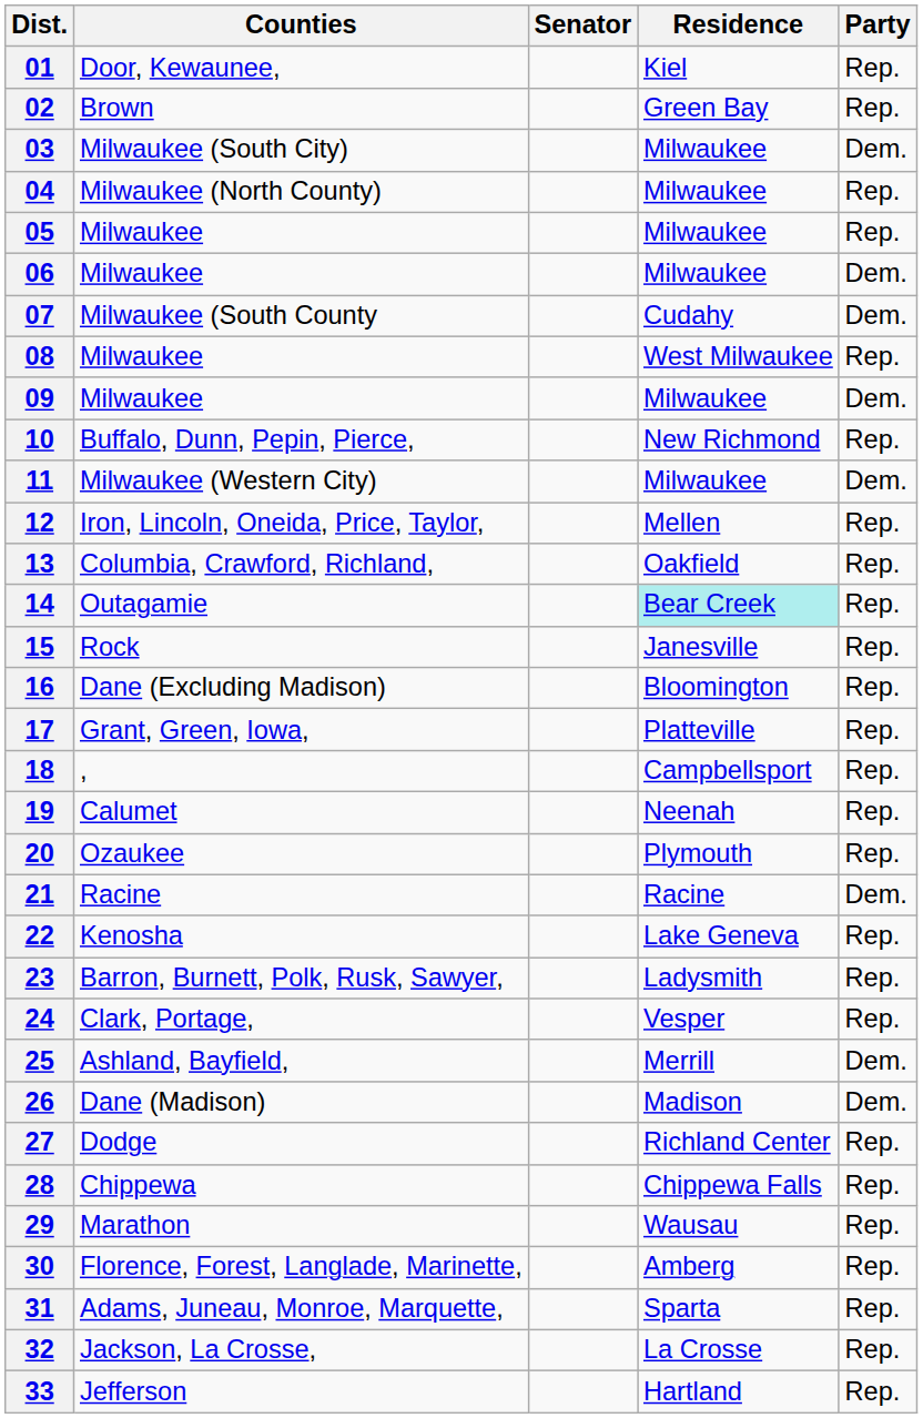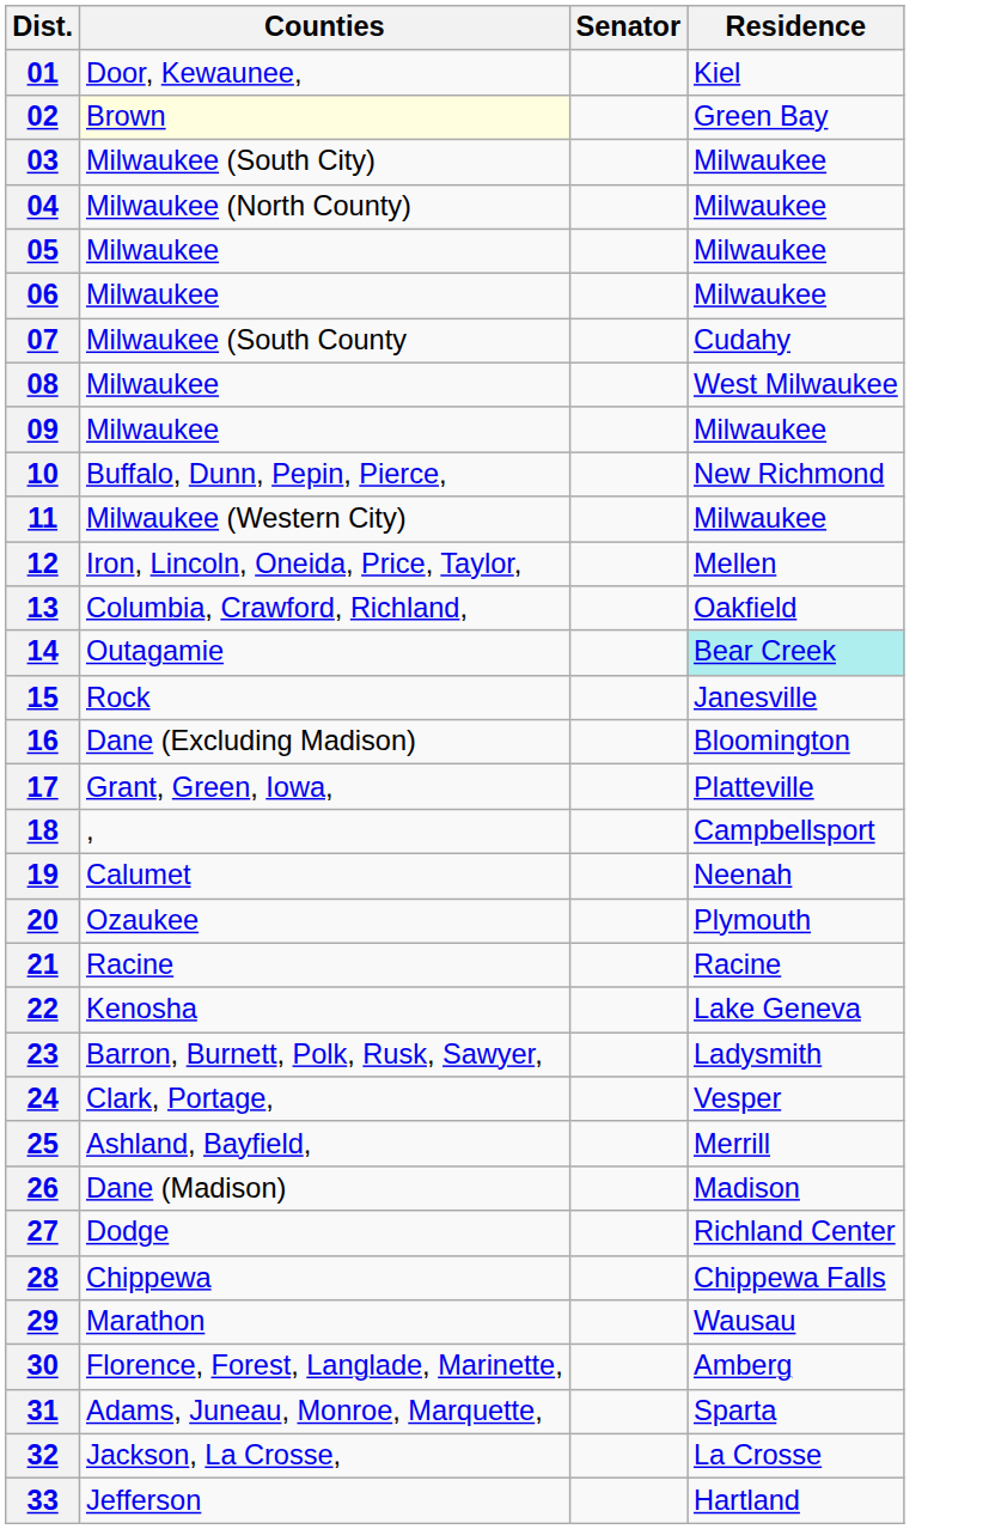- column: Party | Rep. | Rep. | Dem. | Rep. | Rep. | Dem. | Dem. | Rep. | Dem. | Rep. | Dem. | Rep. | Rep. | Rep. | Rep. | Rep. | Rep. | Rep. | Rep. | Rep. | Dem. | Rep. | Rep. | Rep. | Dem. | Dem. | Rep. | Rep. | Rep. | Rep. | Rep. | Rep. | Rep.
02 | Counties: no background -> lightyellow background
